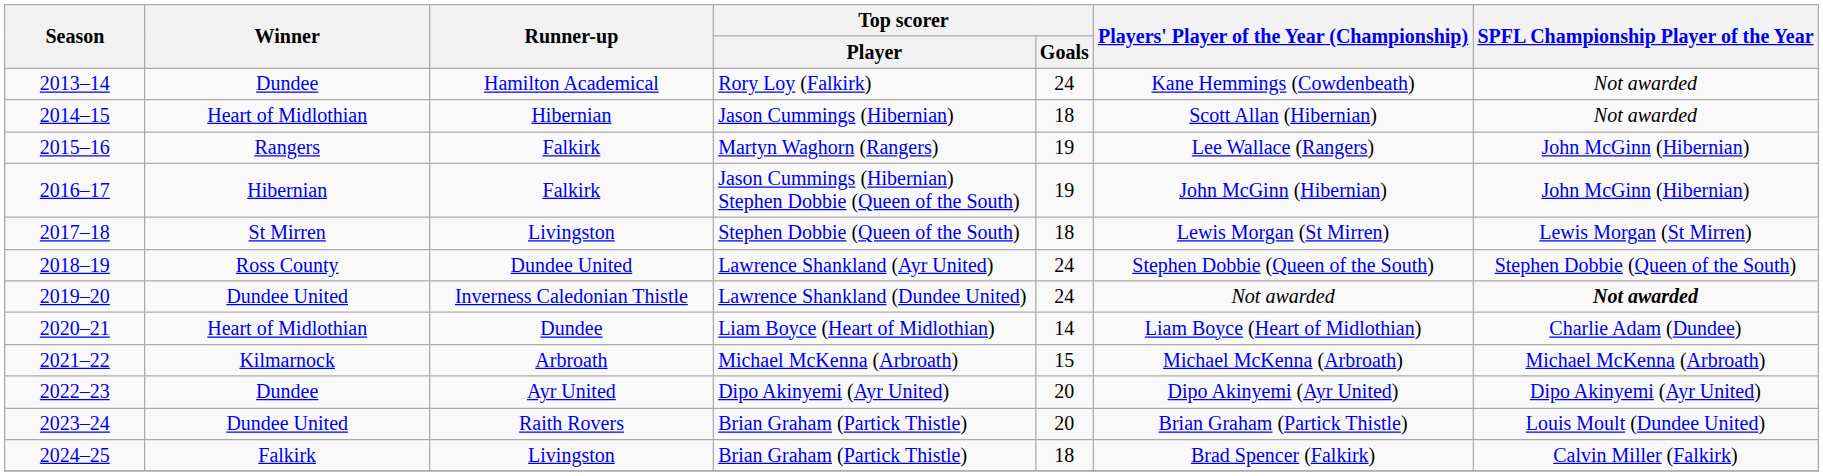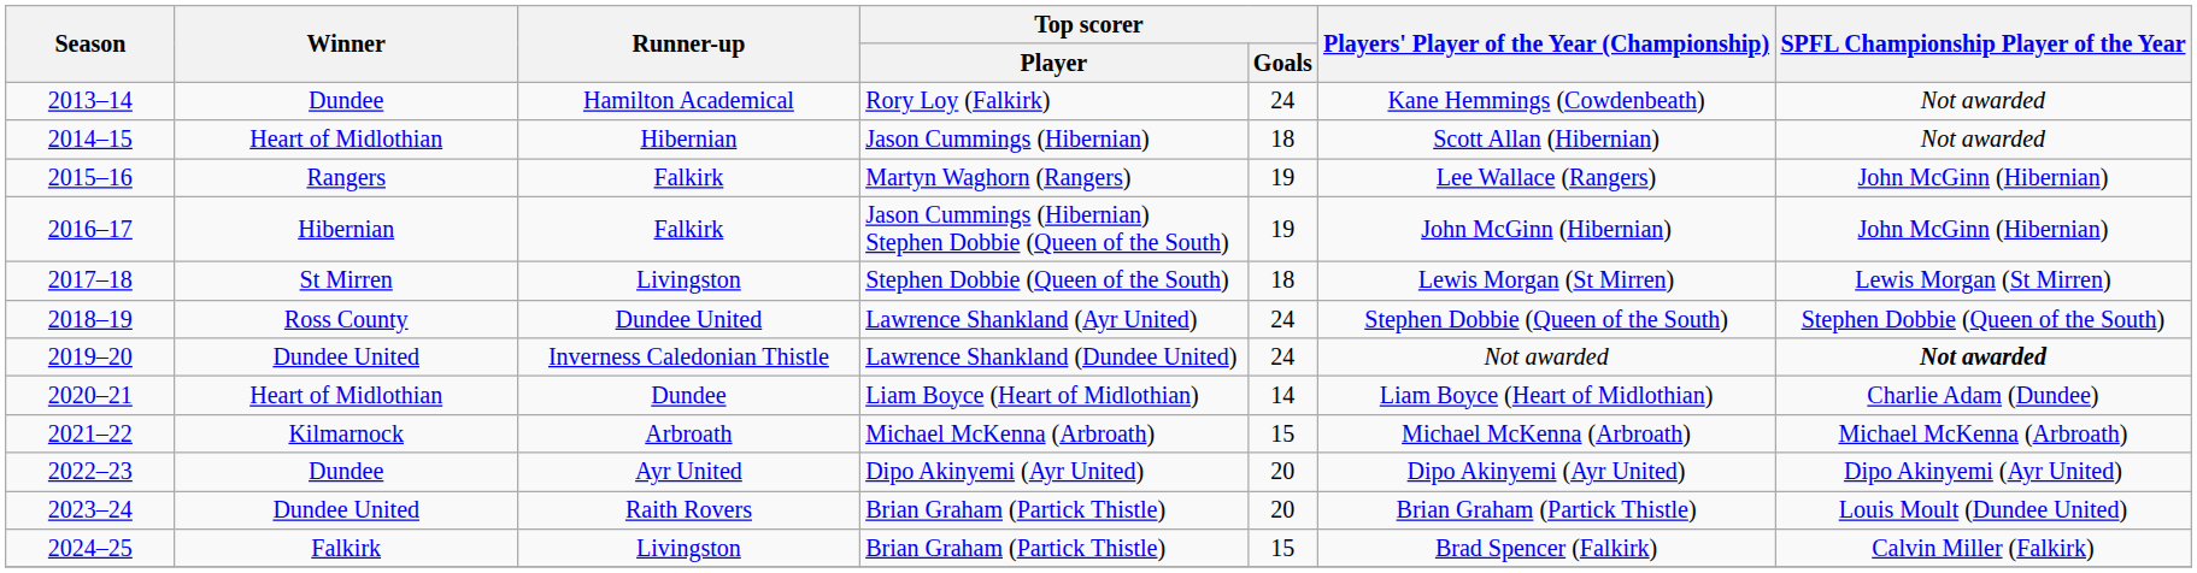2024–25 / Brian Graham (Partick Thistle) | Top scorer / Goals: 18 -> 15
